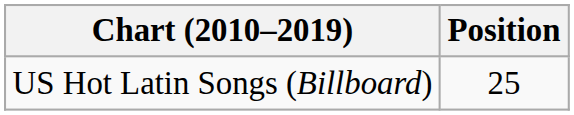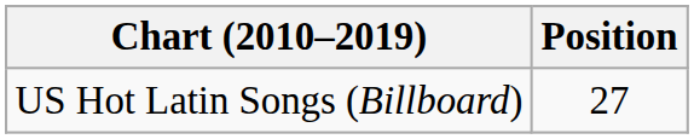US Hot Latin Songs (Billboard) | Position: 25 -> 27
